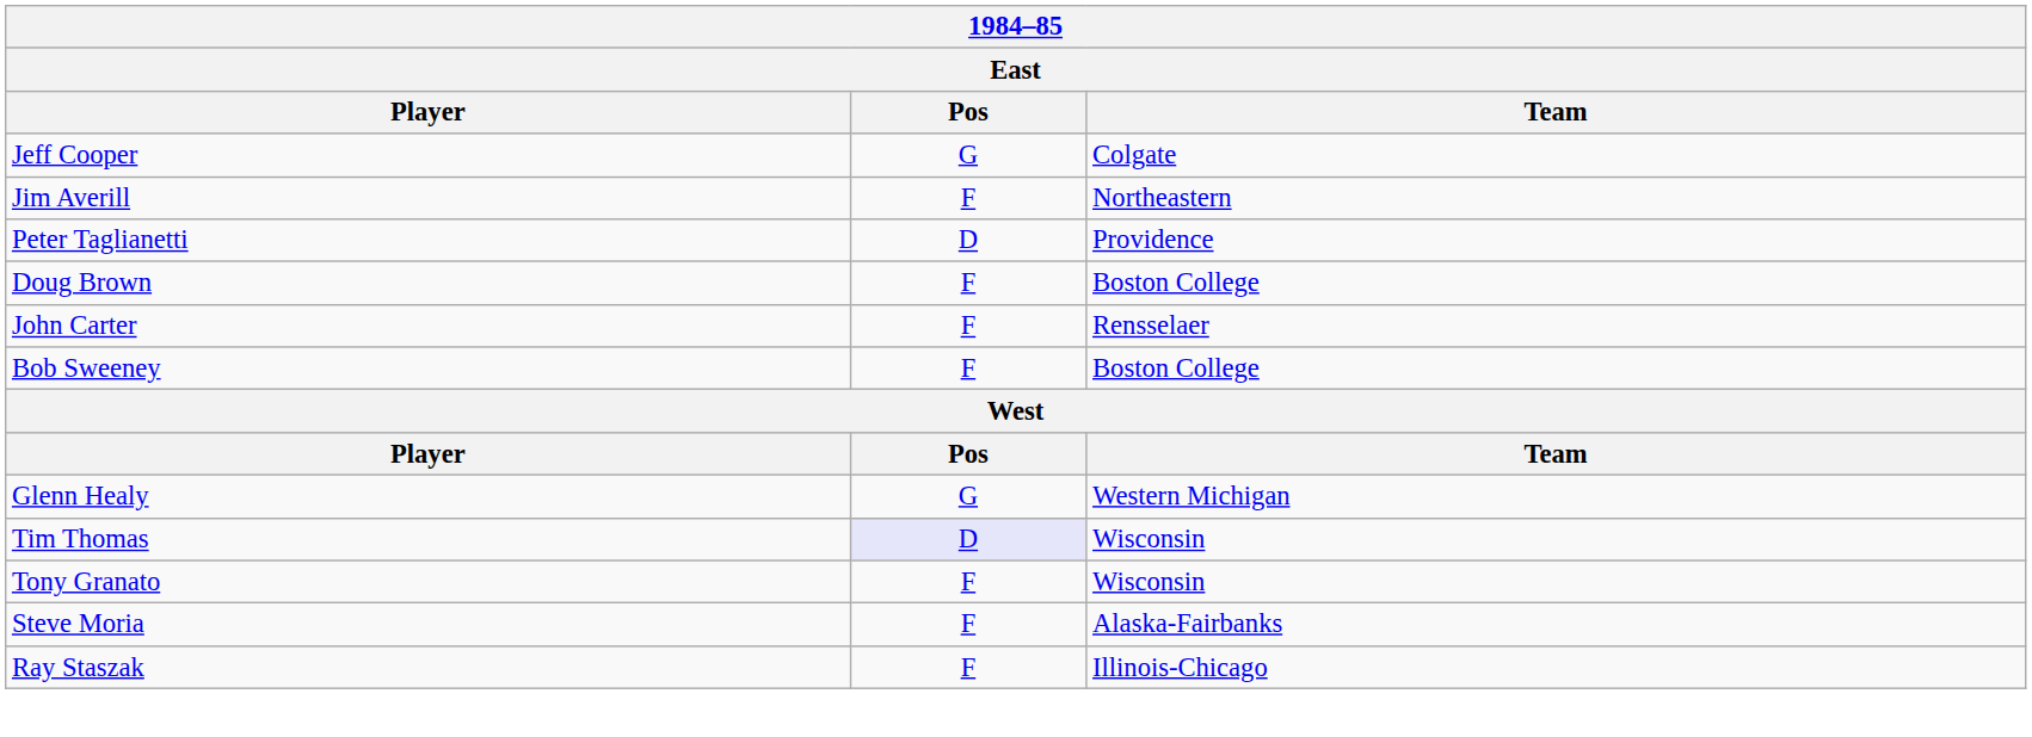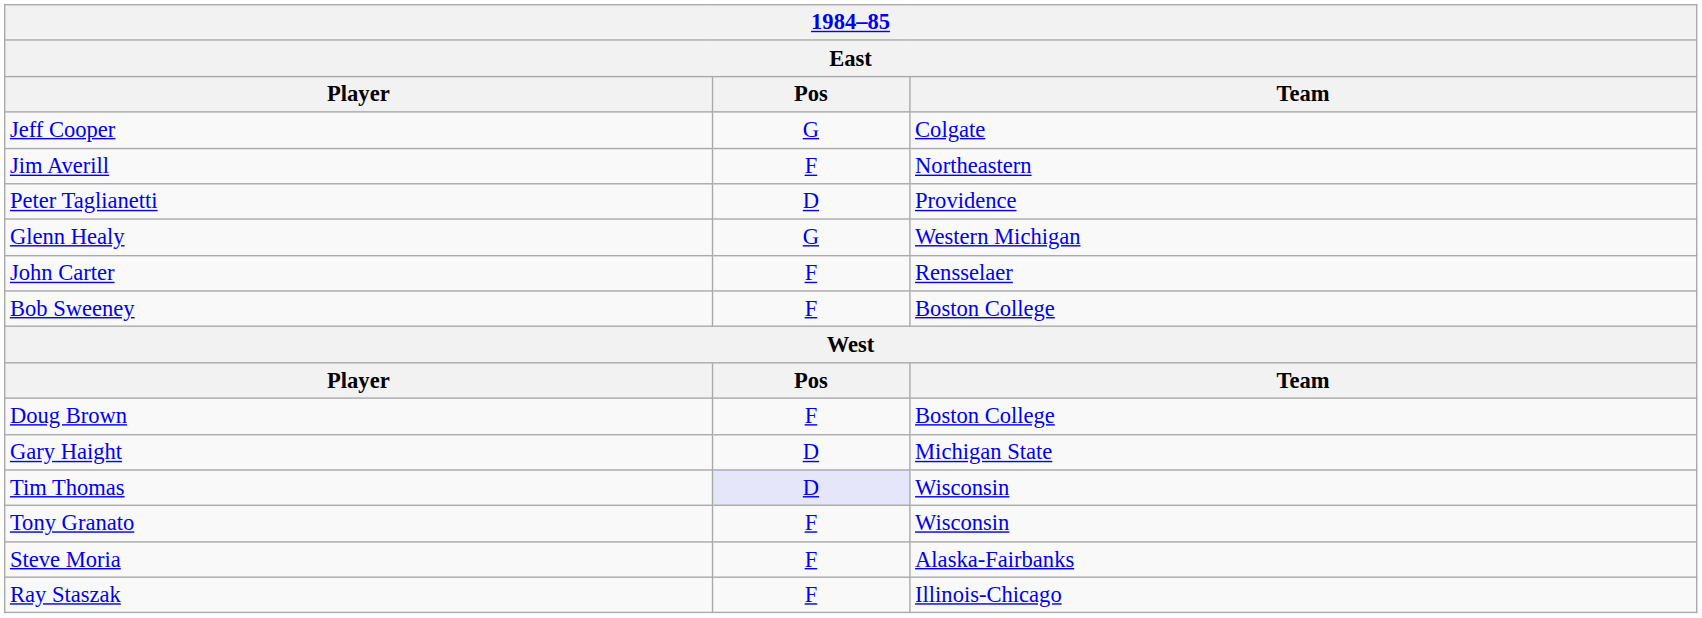rows swapped: Doug Brown <-> Glenn Healy
+ row: Gary Haight | D | Michigan State
